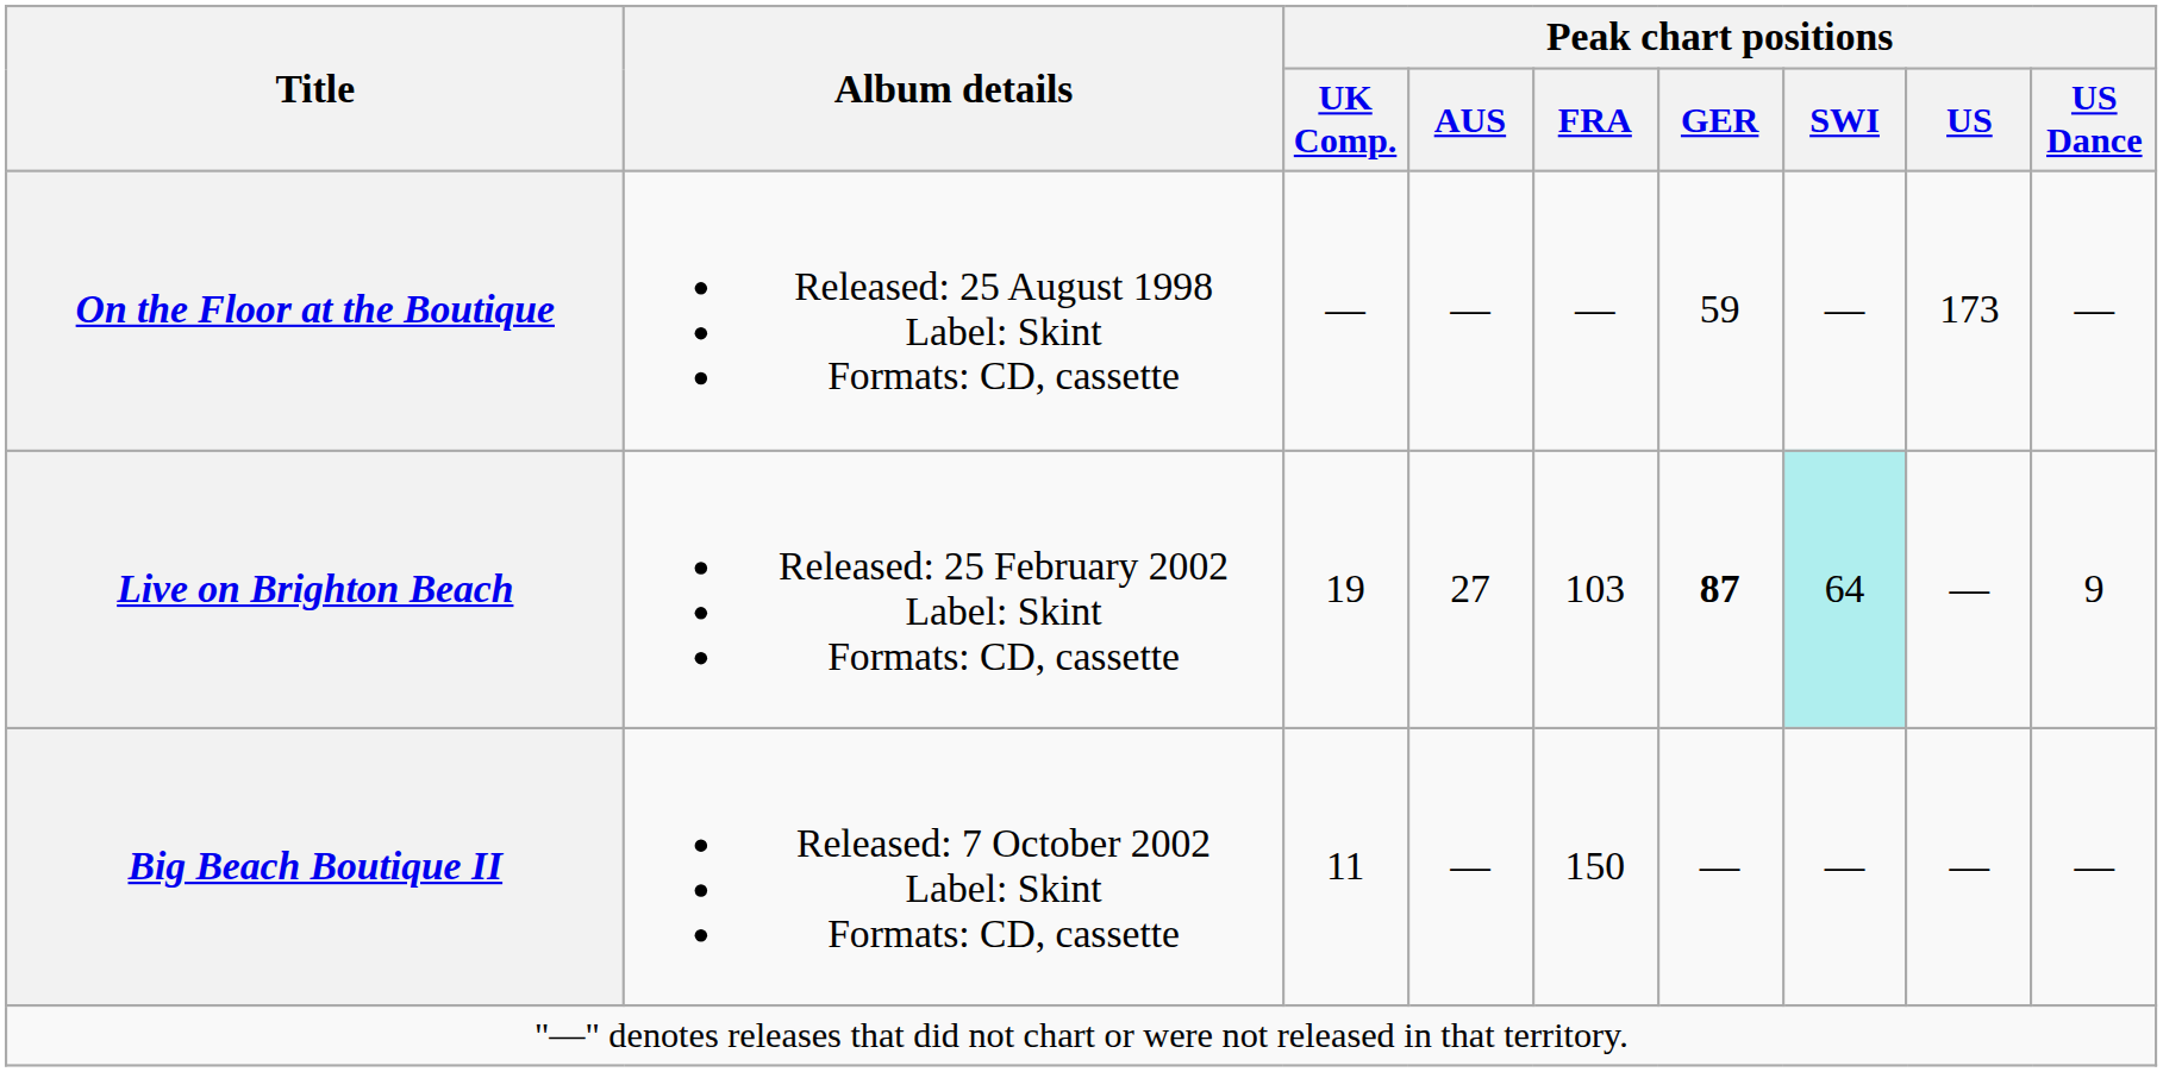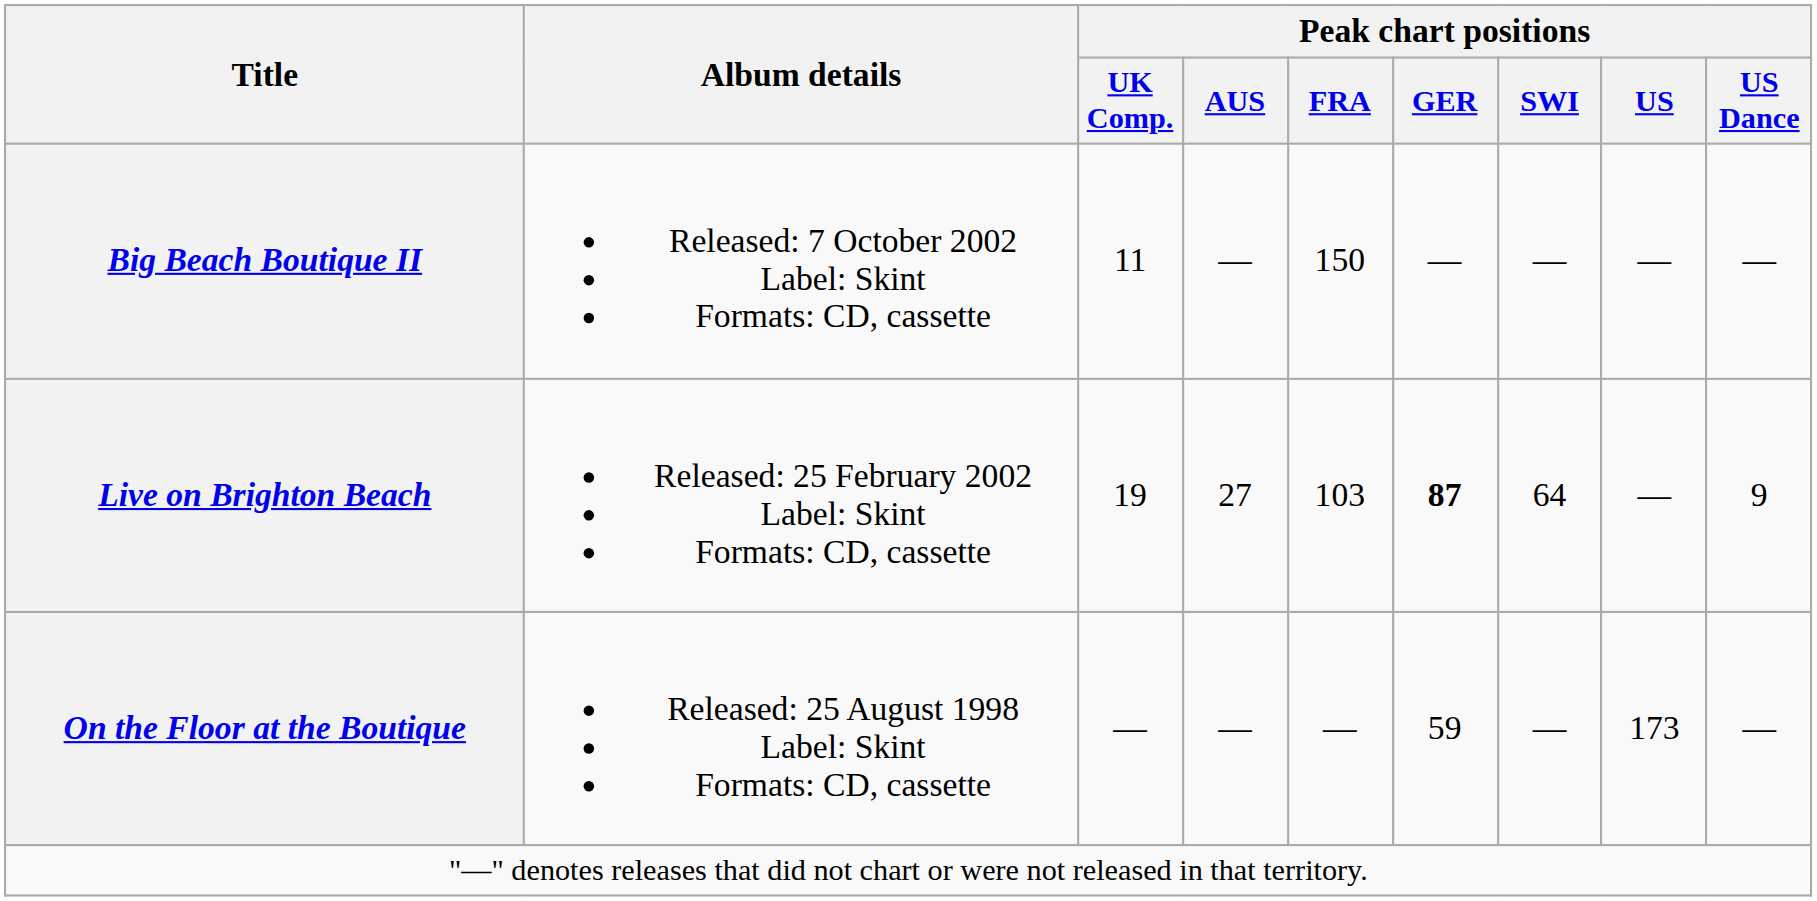rows swapped: On the Floor at the Boutique <-> Big Beach Boutique II
Live on Brighton Beach | Peak chart positions / SWI: paleturquoise background -> no background
